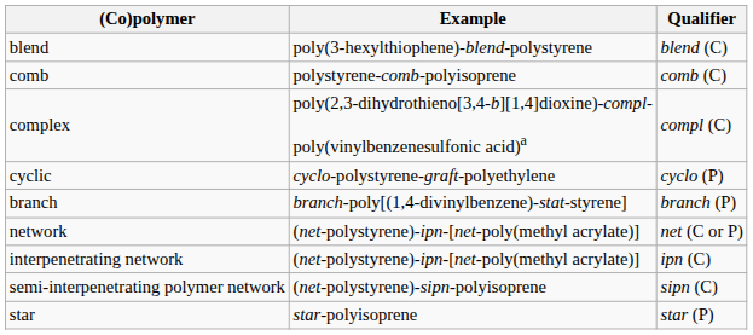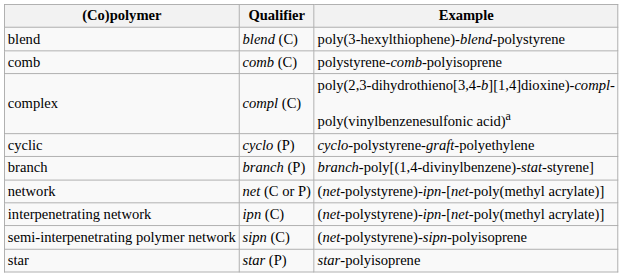columns swapped: Qualifier <-> Example
